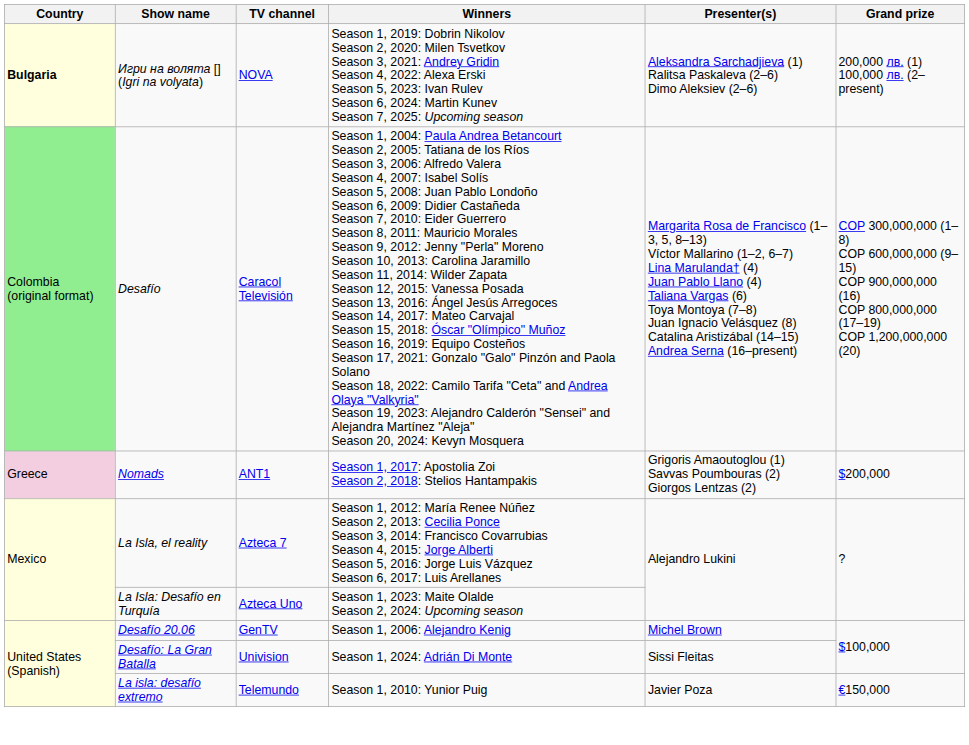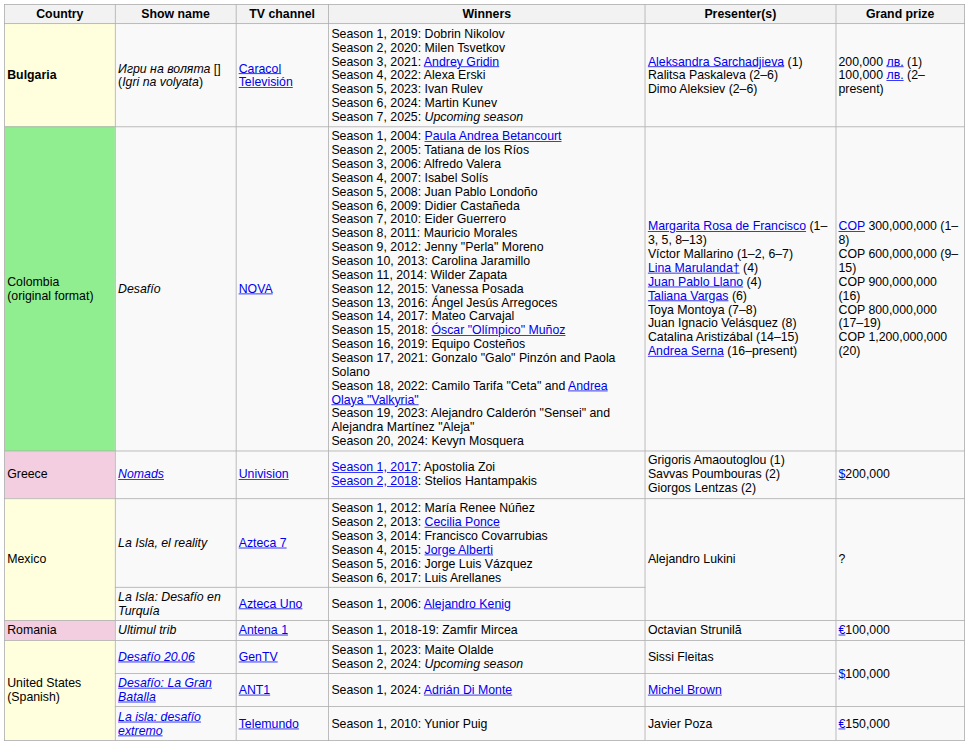Игри на волята [] (Igri na volyata) | TV channel: NOVA -> Caracol Televisión
Desafío | TV channel: Caracol Televisión -> NOVA
Nomads | TV channel: ANT1 -> Univision
La Isla: Desafío en Turquía | Winners: Season 1, 2023: Maite Olalde Season 2, 2024: Upcoming season -> Season 1, 2006: Alejandro Kenig
+ row: Romania | Ultimul trib | Antena 1 | Season 1, 2018-19: Zamfir Mircea | Octavian Strunilă | €100,000
Desafío 20.06 | Winners: Season 1, 2006: Alejandro Kenig -> Season 1, 2023: Maite Olalde Season 2, 2024: Upcoming season
Desafío 20.06 | Presenter(s): Michel Brown -> Sissi Fleitas
Desafío: La Gran Batalla | TV channel: Univision -> ANT1
Desafío: La Gran Batalla | Presenter(s): Sissi Fleitas -> Michel Brown
